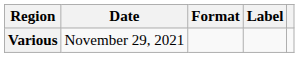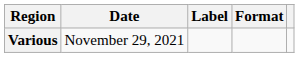columns swapped: Format <-> Label
